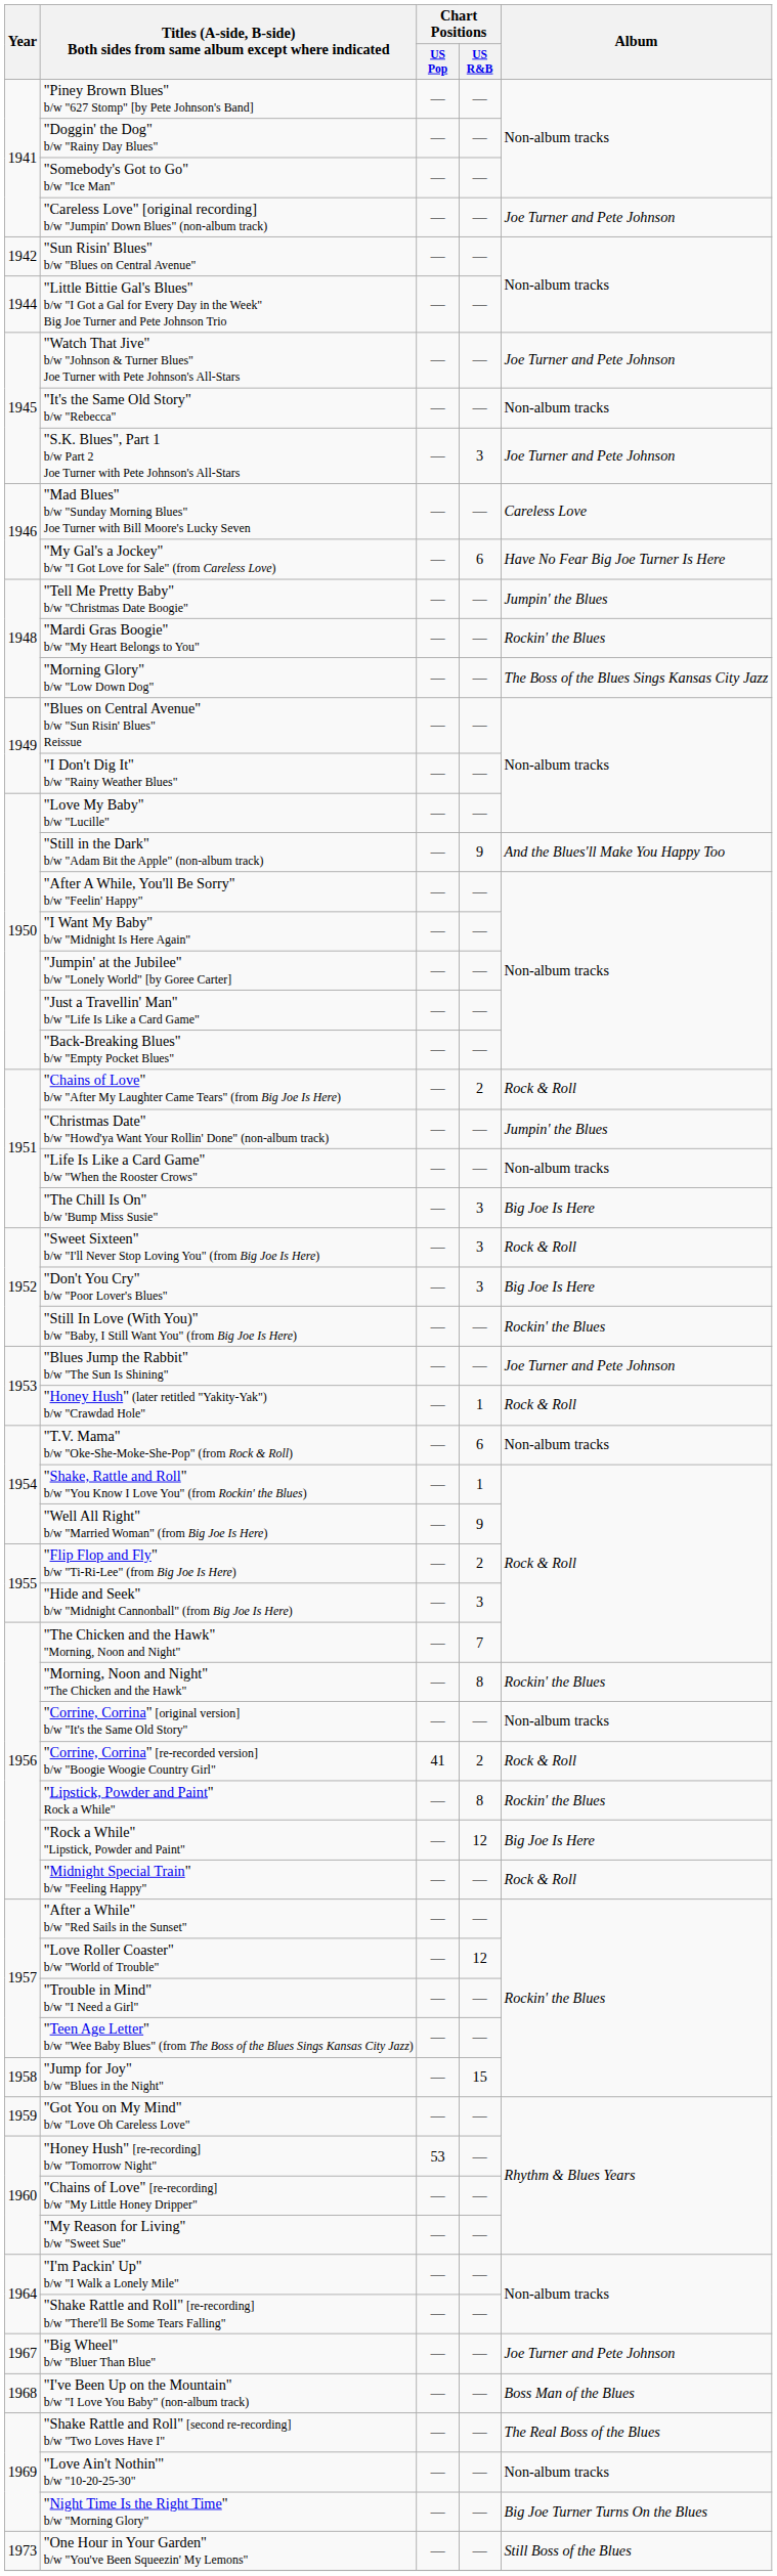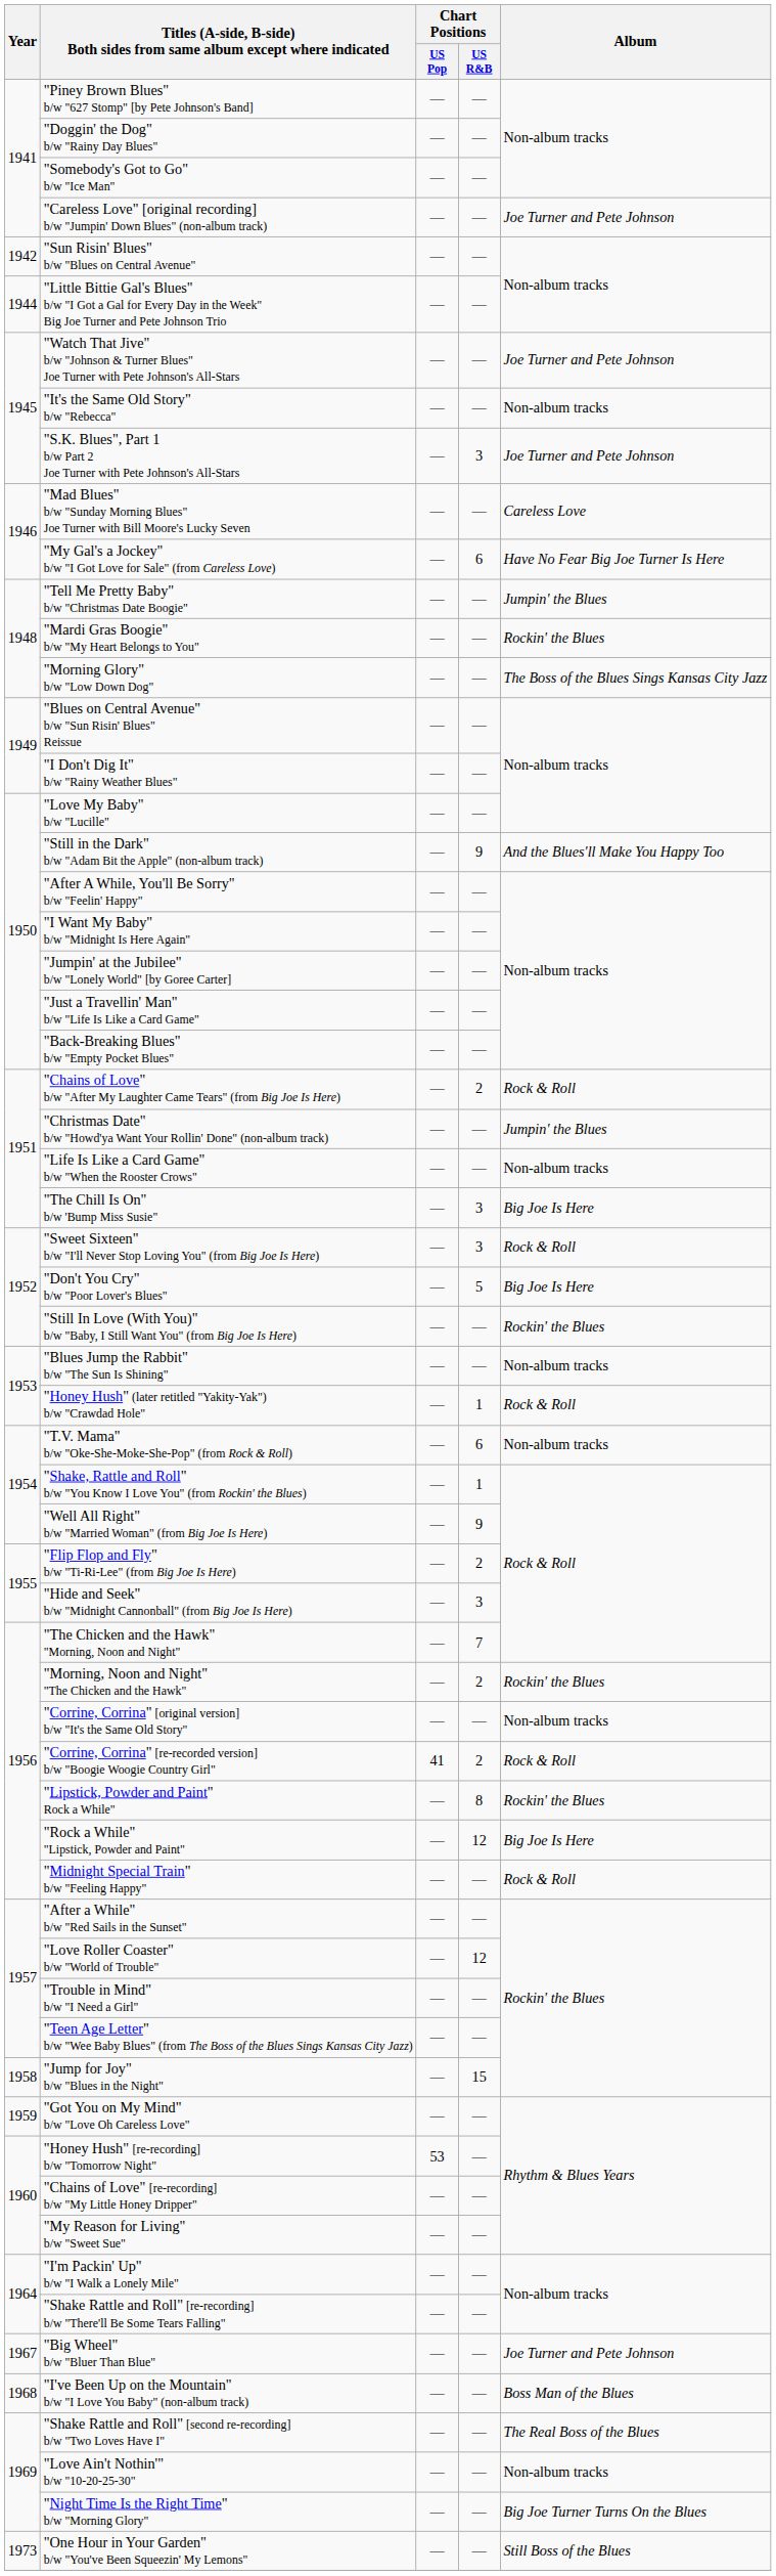"Don't You Cry" b/w "Poor Lover's Blues" | Chart Positions / US R&B: 3 -> 5
"Blues Jump the Rabbit" b/w "The Sun Is Shining" | Album: Joe Turner and Pete Johnson -> Non-album tracks
"Morning, Noon and Night" "The Chicken and the Hawk" | Chart Positions / US R&B: 8 -> 2
